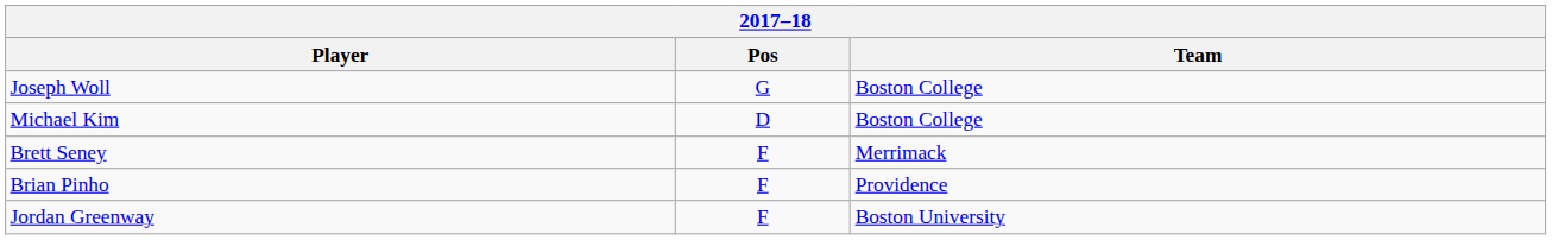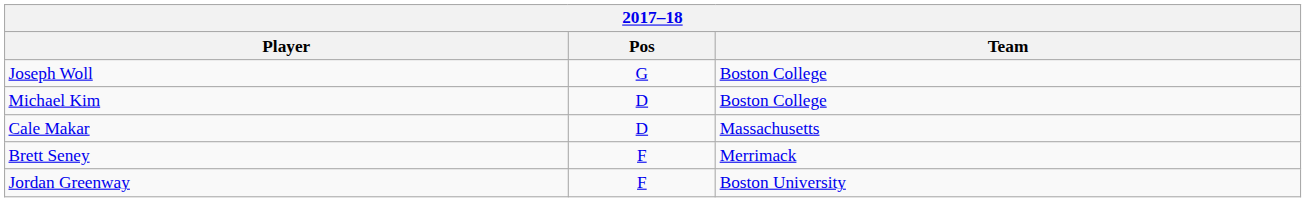+ row: Cale Makar | D | Massachusetts
- row: Brian Pinho | F | Providence
